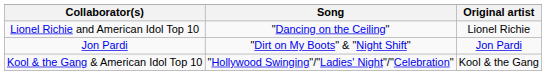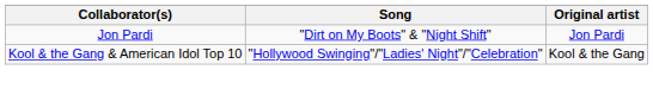- row: Lionel Richie and American Idol Top 10 | "Dancing on the Ceiling" | Lionel Richie
